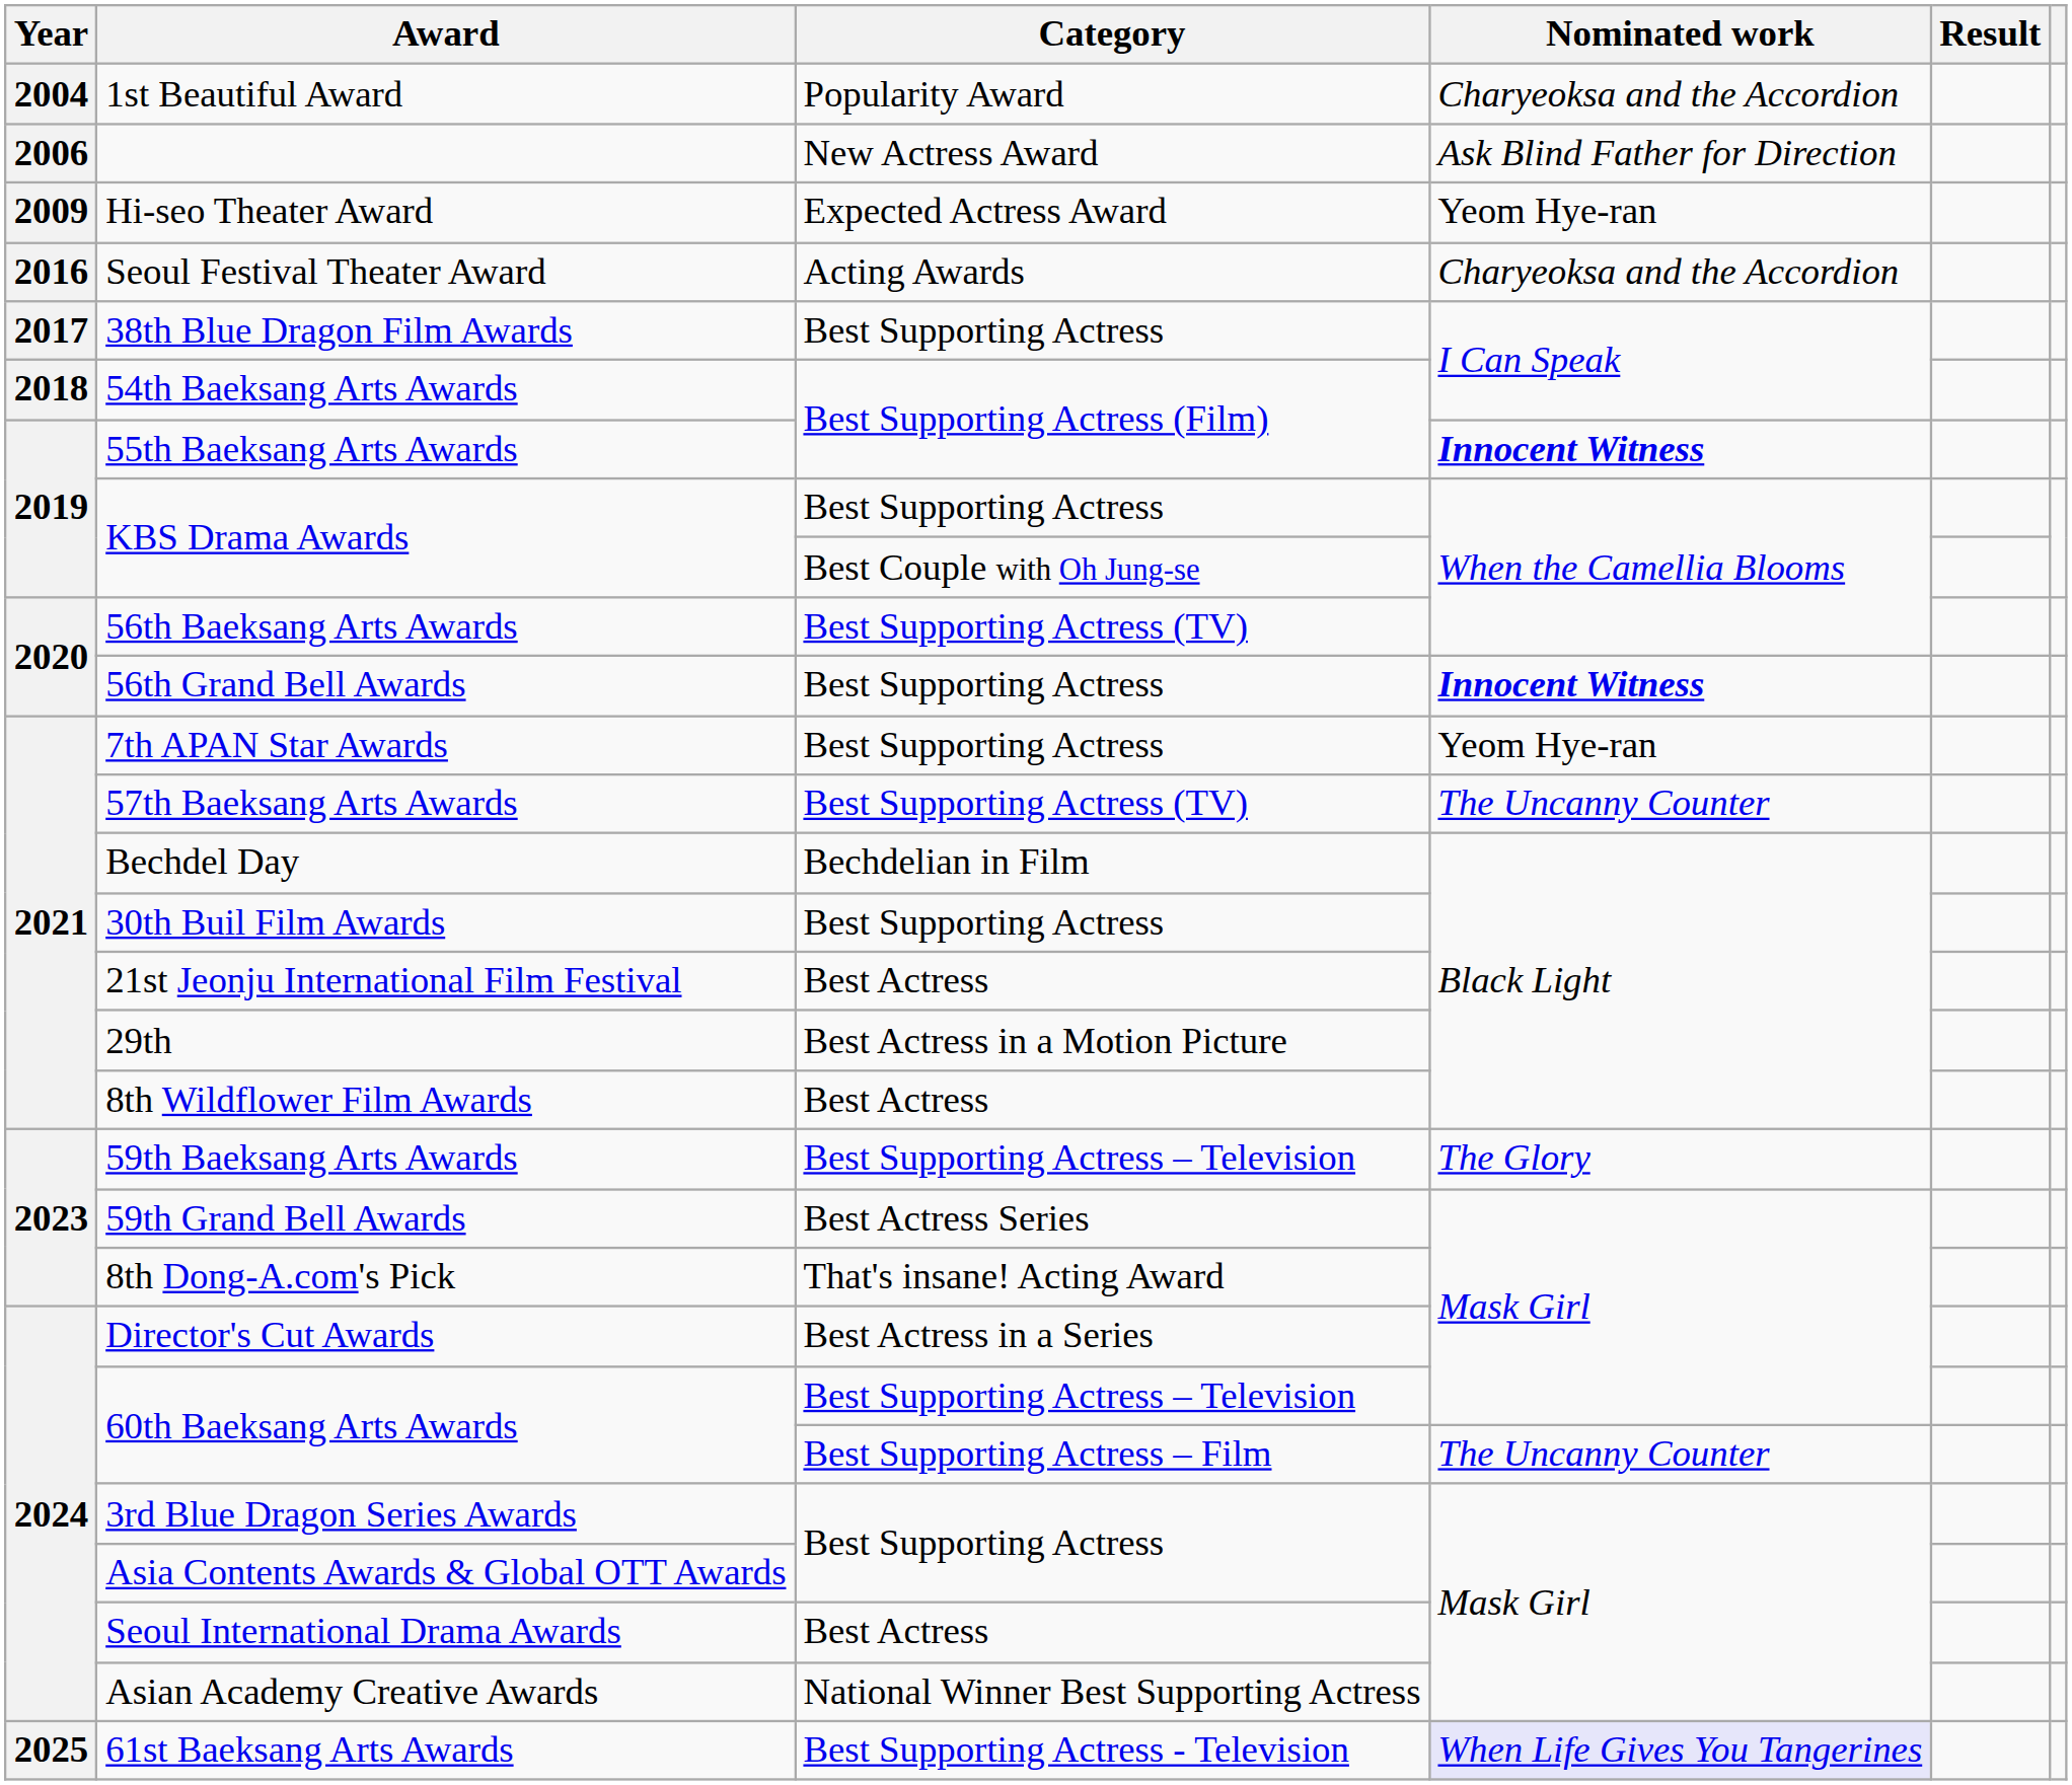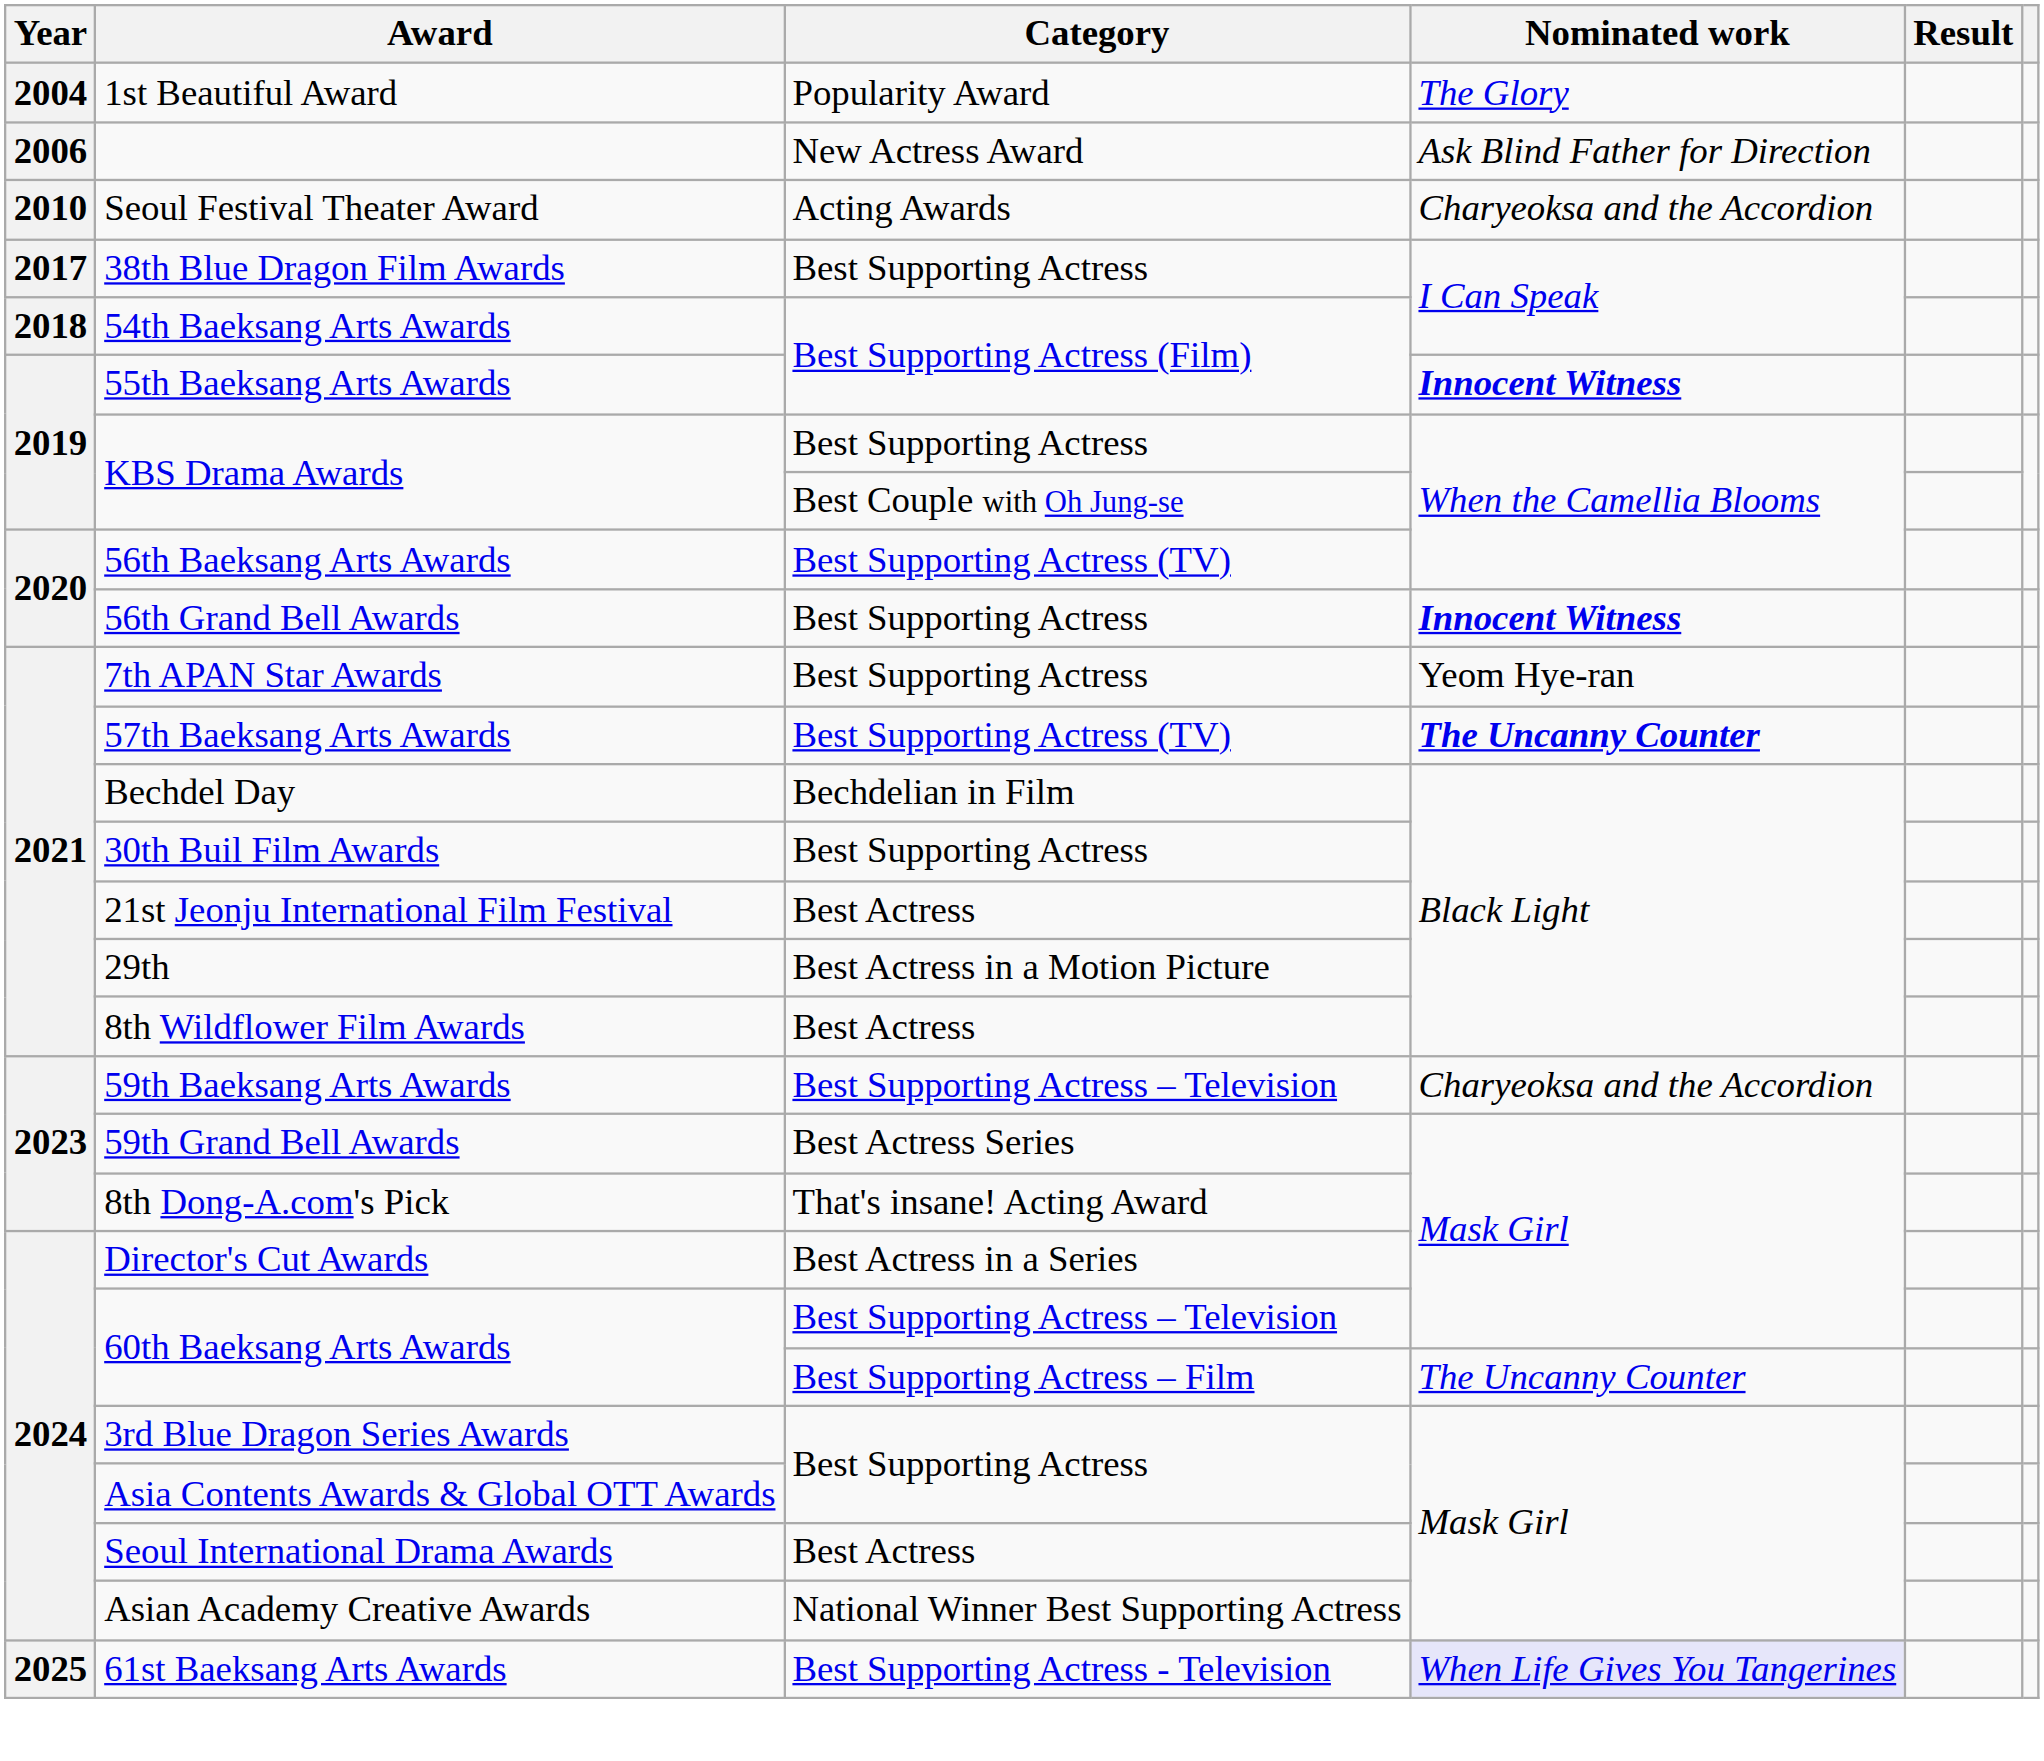1st Beautiful Award | Nominated work: Charyeoksa and the Accordion -> The Glory
- row: 2009 | Hi-seo Theater Award | Expected Actress Award | Yeom Hye-ran
Seoul Festival Theater Award | Year: 2016 -> 2010
57th Baeksang Arts Awards | Nominated work: normal -> bold
59th Baeksang Arts Awards | Nominated work: The Glory -> Charyeoksa and the Accordion
